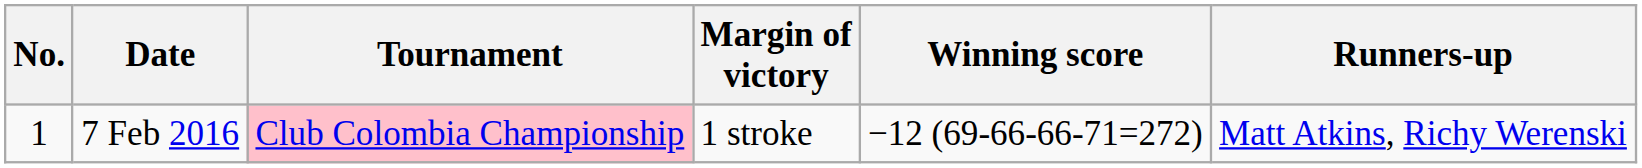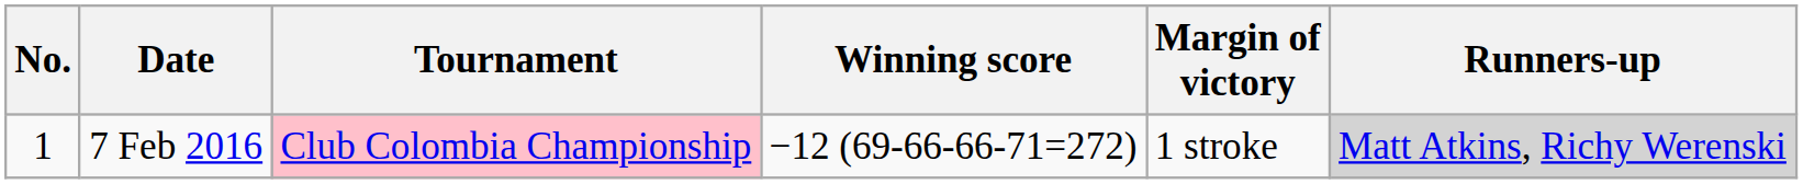columns swapped: Winning score <-> Margin of victory
7 Feb 2016 | Runners-up: no background -> lightgrey background
